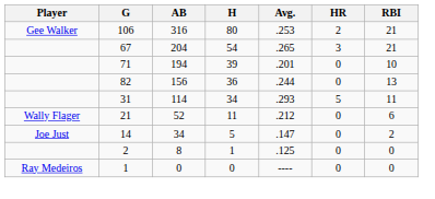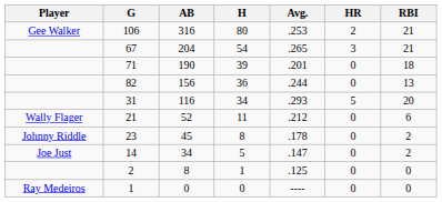71 | AB: 194 -> 190
71 | RBI: 10 -> 18
31 | AB: 114 -> 116
31 | RBI: 11 -> 20
+ row: Johnny Riddle | 23 | 45 | 8 | .178 | 0 | 2
